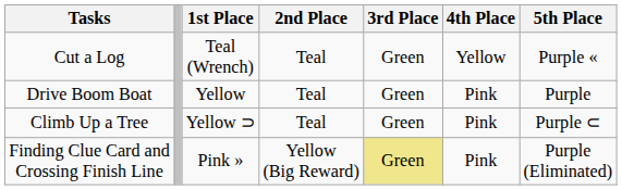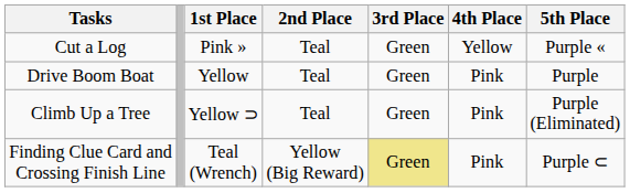Cut a Log | 1st Place: Teal (Wrench) -> Pink »
Climb Up a Tree | 5th Place: Purple ⊂ -> Purple (Eliminated)
Finding Clue Card and Crossing Finish Line | 1st Place: Pink » -> Teal (Wrench)
Finding Clue Card and Crossing Finish Line | 5th Place: Purple (Eliminated) -> Purple ⊂
